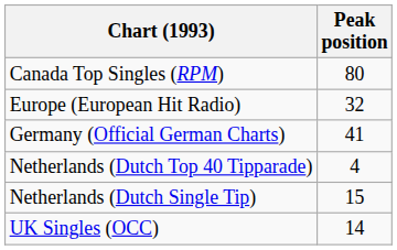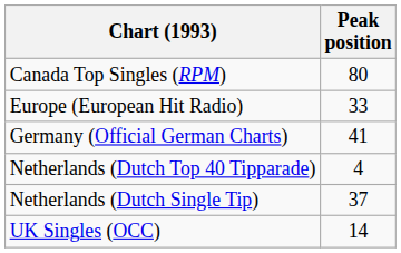Europe (European Hit Radio) | Peak position: 32 -> 33
Netherlands (Dutch Single Tip) | Peak position: 15 -> 37
